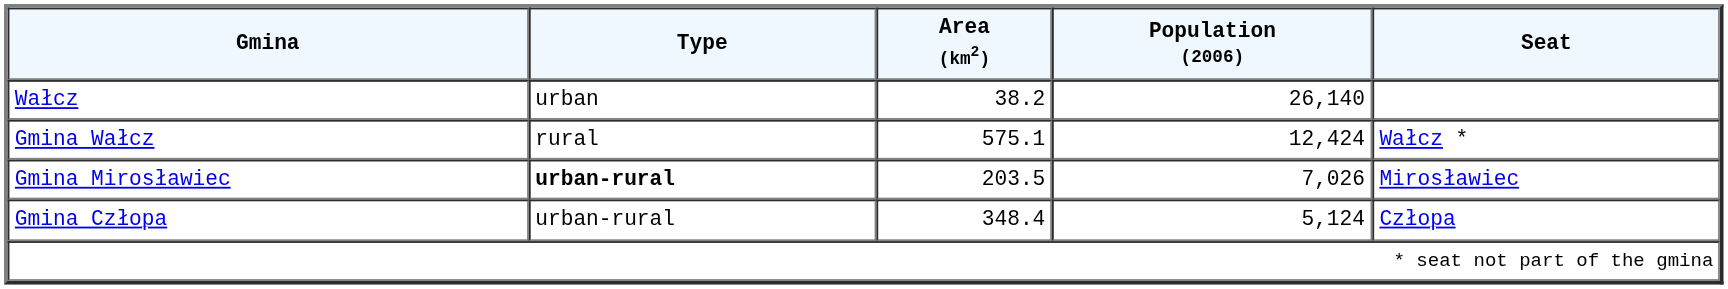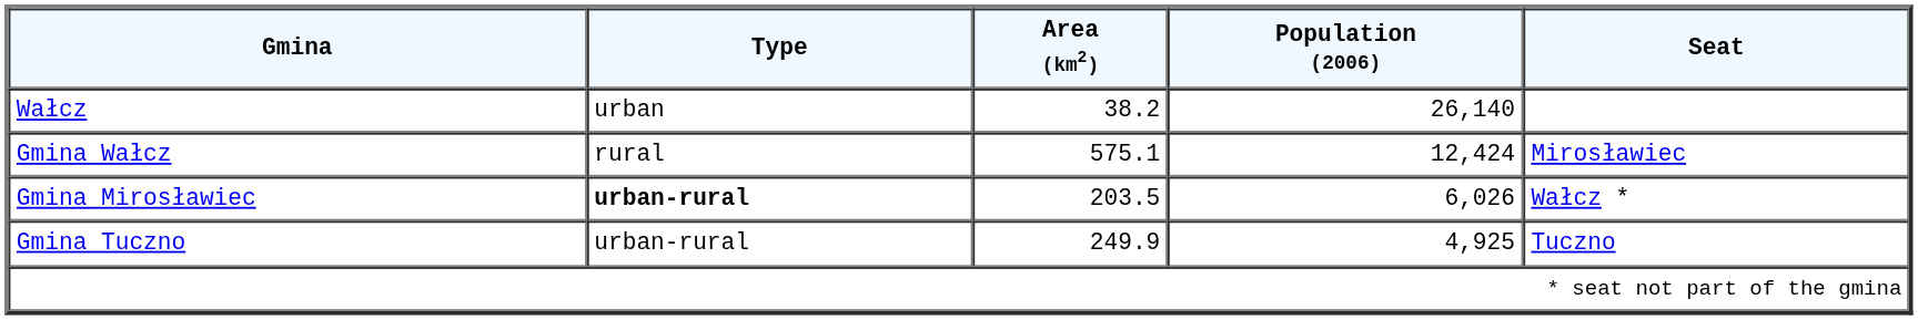Gmina Wałcz | Seat: Wałcz * -> Mirosławiec
Gmina Mirosławiec | Population (2006): 7,026 -> 6,026
Gmina Mirosławiec | Seat: Mirosławiec -> Wałcz *
- row: Gmina Człopa | urban-rural | 348.4 | 5,124 | Człopa
+ row: Gmina Tuczno | urban-rural | 249.9 | 4,925 | Tuczno
